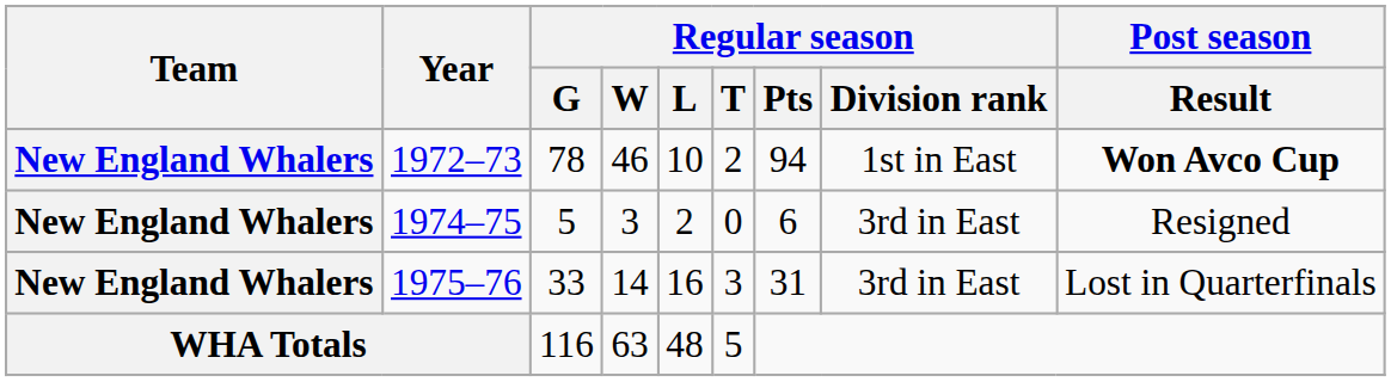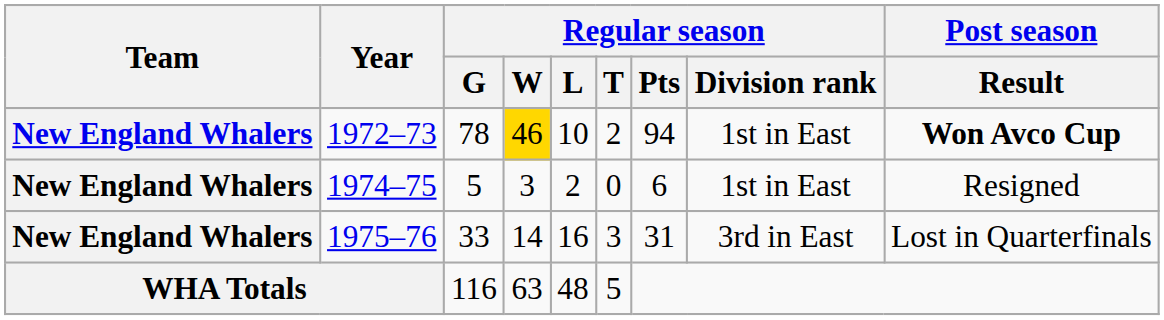1972–73 | Regular season / W: no background -> gold background
1974–75 | Regular season / Division rank: 3rd in East -> 1st in East
